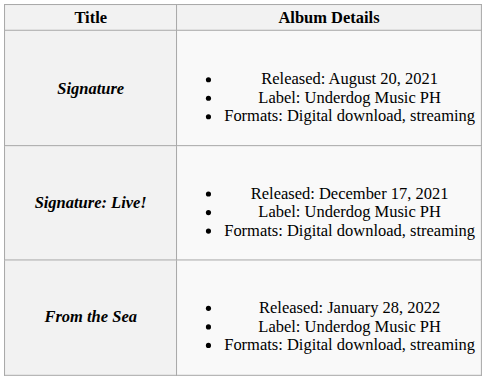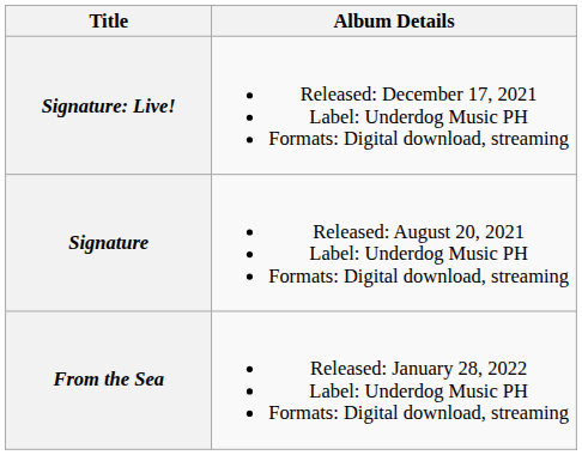rows swapped: Signature <-> Signature: Live!
